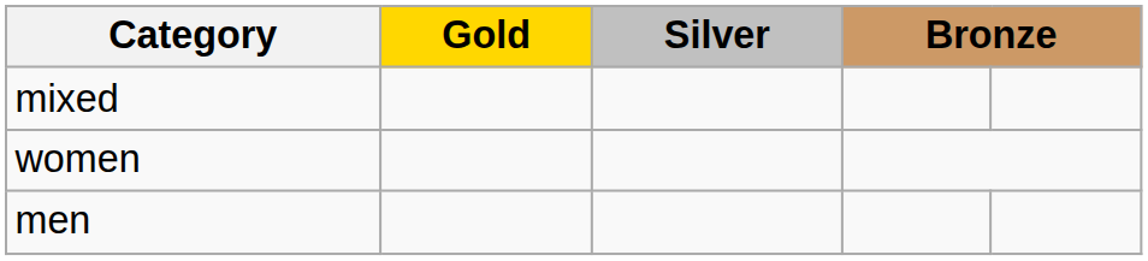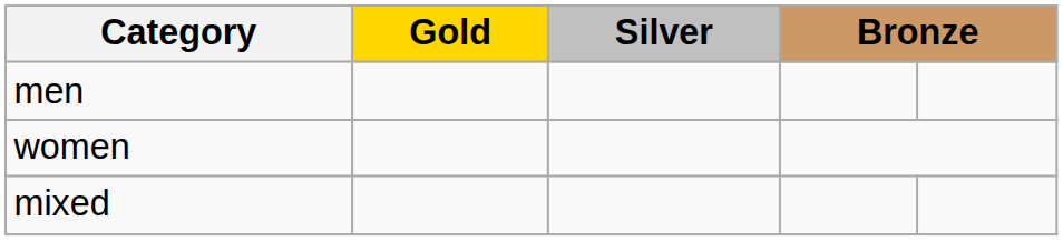rows swapped: men <-> mixed
